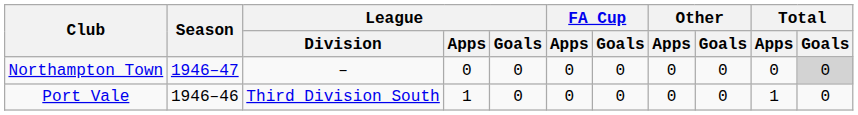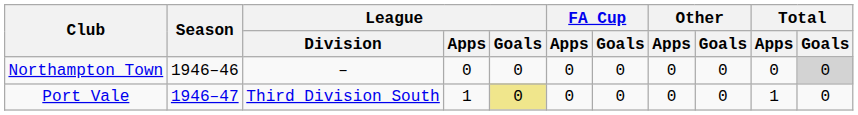Northampton Town | Season: 1946–47 -> 1946–46
Port Vale | Season: 1946–46 -> 1946–47
Port Vale | League / Goals: no background -> khaki background
